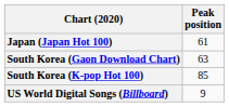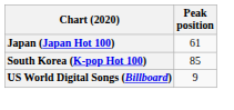- row: South Korea (Gaon Download Chart) | 63
